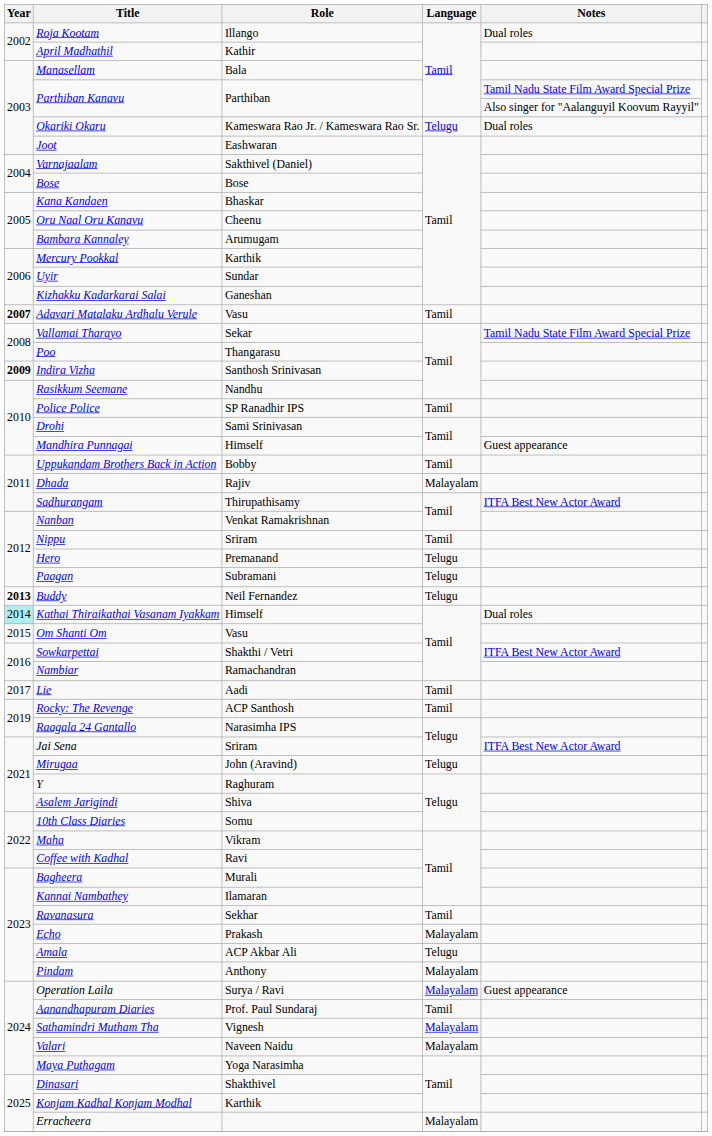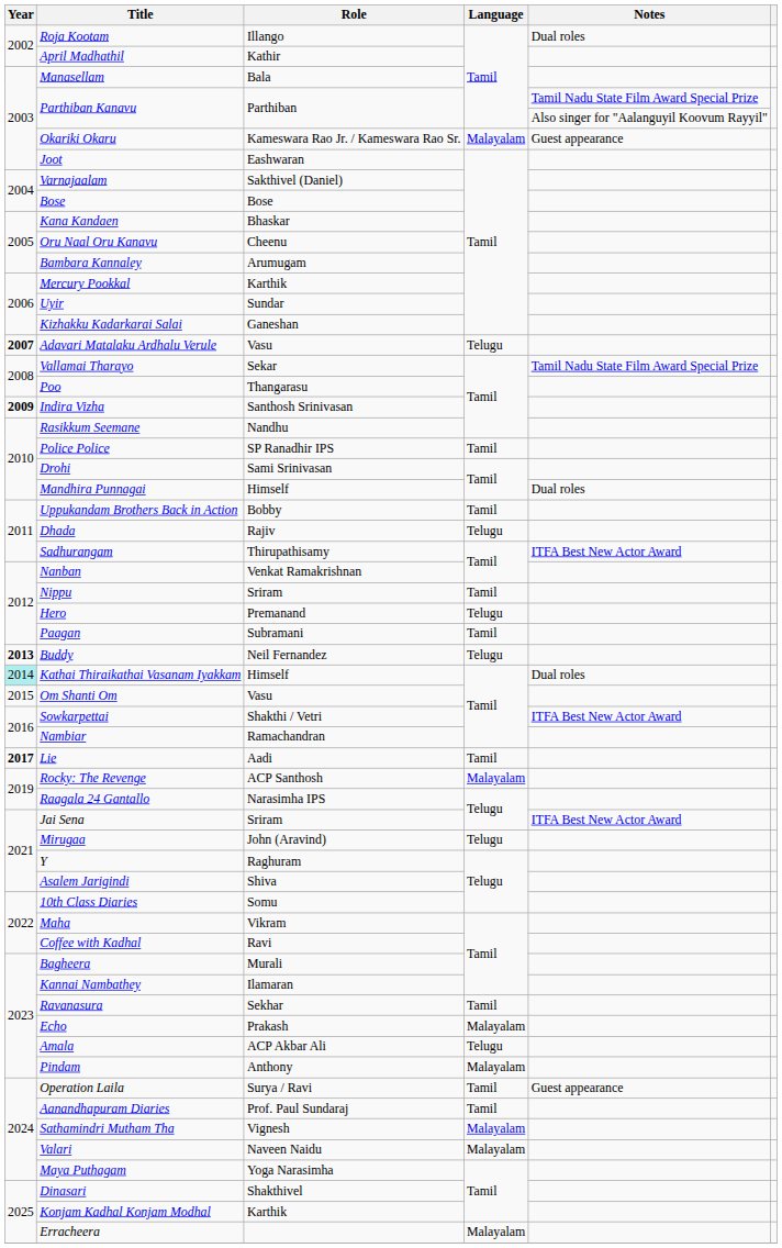Okariki Okaru | Language: Telugu -> Malayalam
Okariki Okaru | Notes: Dual roles -> Guest appearance
Adavari Matalaku Ardhalu Verule | Language: Tamil -> Telugu
Mandhira Punnagai | Notes: Guest appearance -> Dual roles
Dhada | Language: Malayalam -> Telugu
Paagan | Language: Telugu -> Tamil
Lie | Year: normal -> bold
Rocky: The Revenge | Language: Tamil -> Malayalam
Operation Laila | Language: Malayalam -> Tamil
